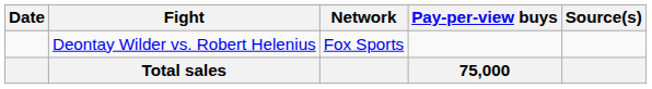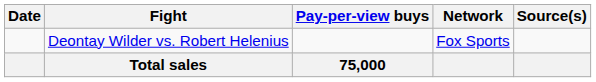columns swapped: Pay-per-view buys <-> Network
